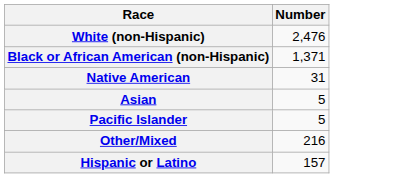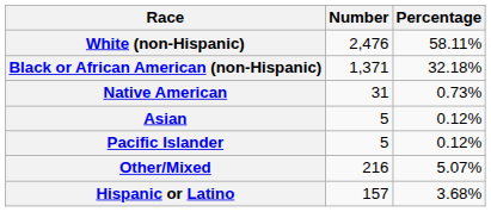+ column: Percentage | 58.11% | 32.18% | 0.73% | 0.12% | 0.12% | 5.07% | 3.68%
